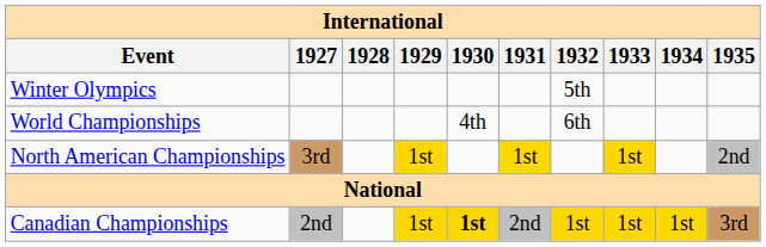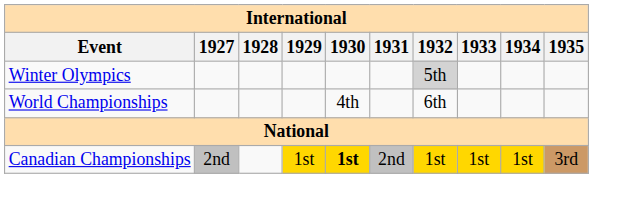Winter Olympics | 1932: no background -> lightgrey background
- row: North American Championships | 3rd | 1st | 1st | 1st | 2nd
